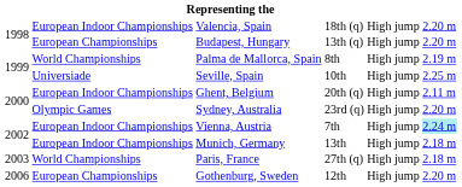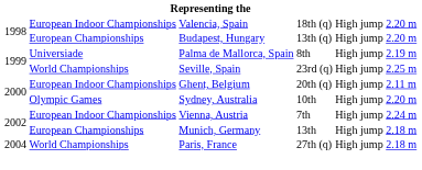Palma de Mallorca, Spain | column 2: World Championships -> Universiade
Seville, Spain | column 2: Universiade -> World Championships
Seville, Spain | column 4: 10th -> 23rd (q)
Sydney, Australia | column 4: 23rd (q) -> 10th
Vienna, Austria | column 6: paleturquoise background -> no background
Munich, Germany | column 2: European Indoor Championships -> European Championships
Paris, France | column 1: 2003 -> 2004
- row: 2006 | European Championships | Gothenburg, Sweden | 12th | High jump | 2.20 m
